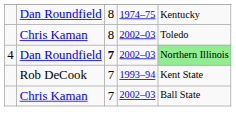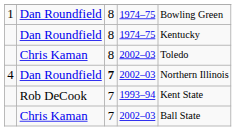+ row: 1 | Dan Roundfield | 8 | 1974–75 | Bowling Green
4 | column 5: lightgreen background -> no background
